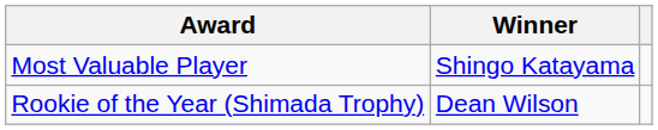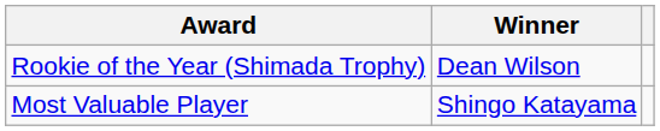rows swapped: Most Valuable Player <-> Rookie of the Year (Shimada Trophy)
